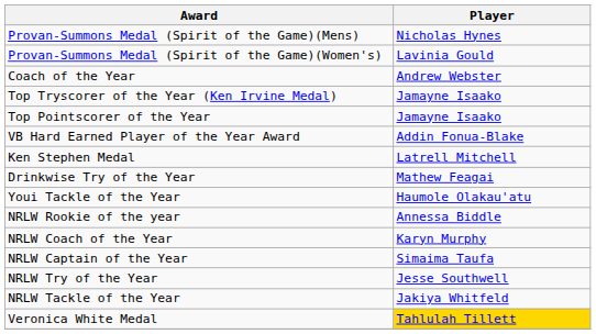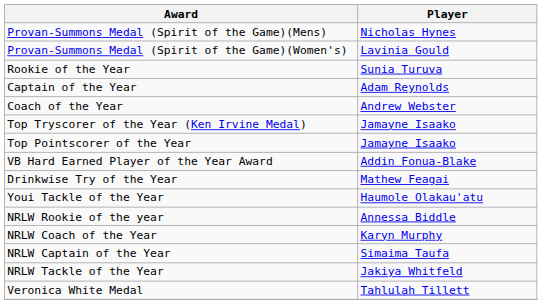+ row: Rookie of the Year | Sunia Turuva
+ row: Captain of the Year | Adam Reynolds
- row: Ken Stephen Medal | Latrell Mitchell
- row: NRLW Try of the Year | Jesse Southwell
Veronica White Medal | Player: gold background -> no background
